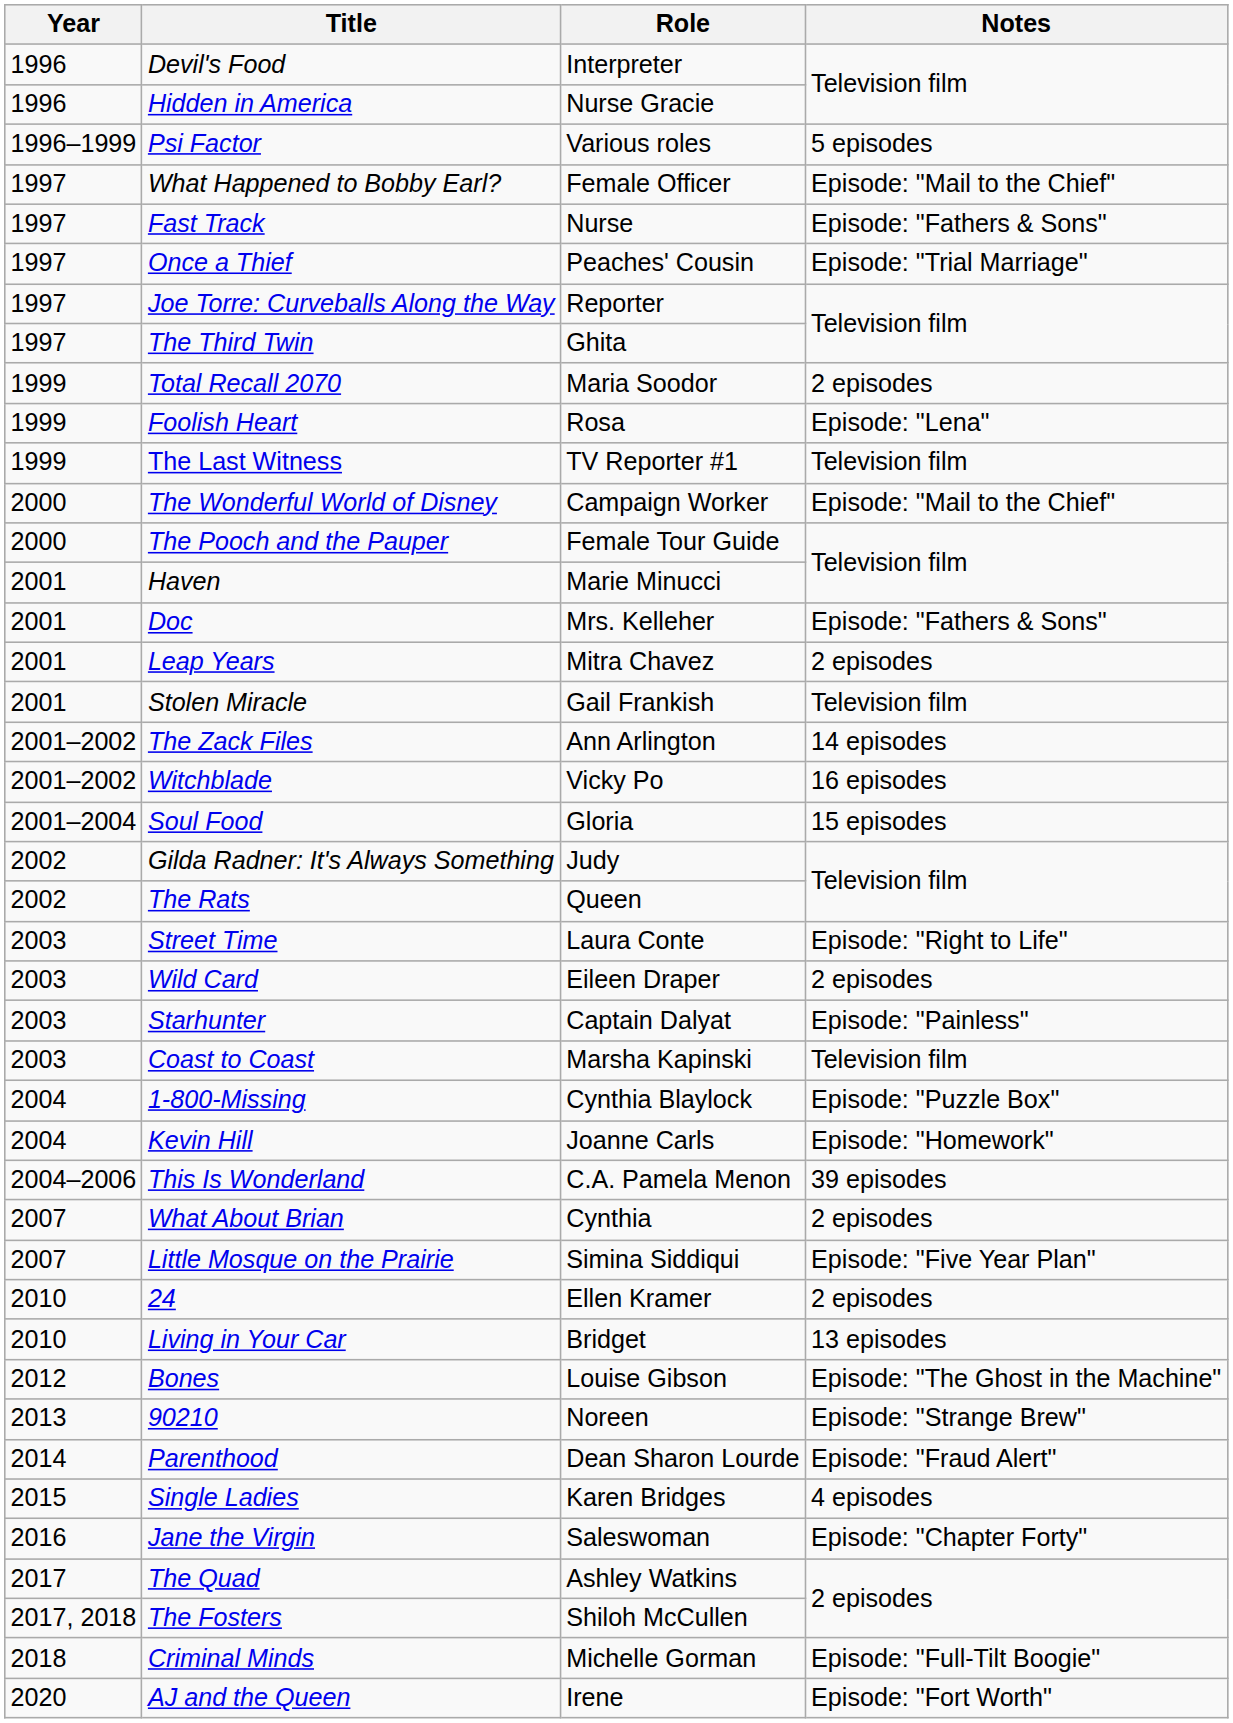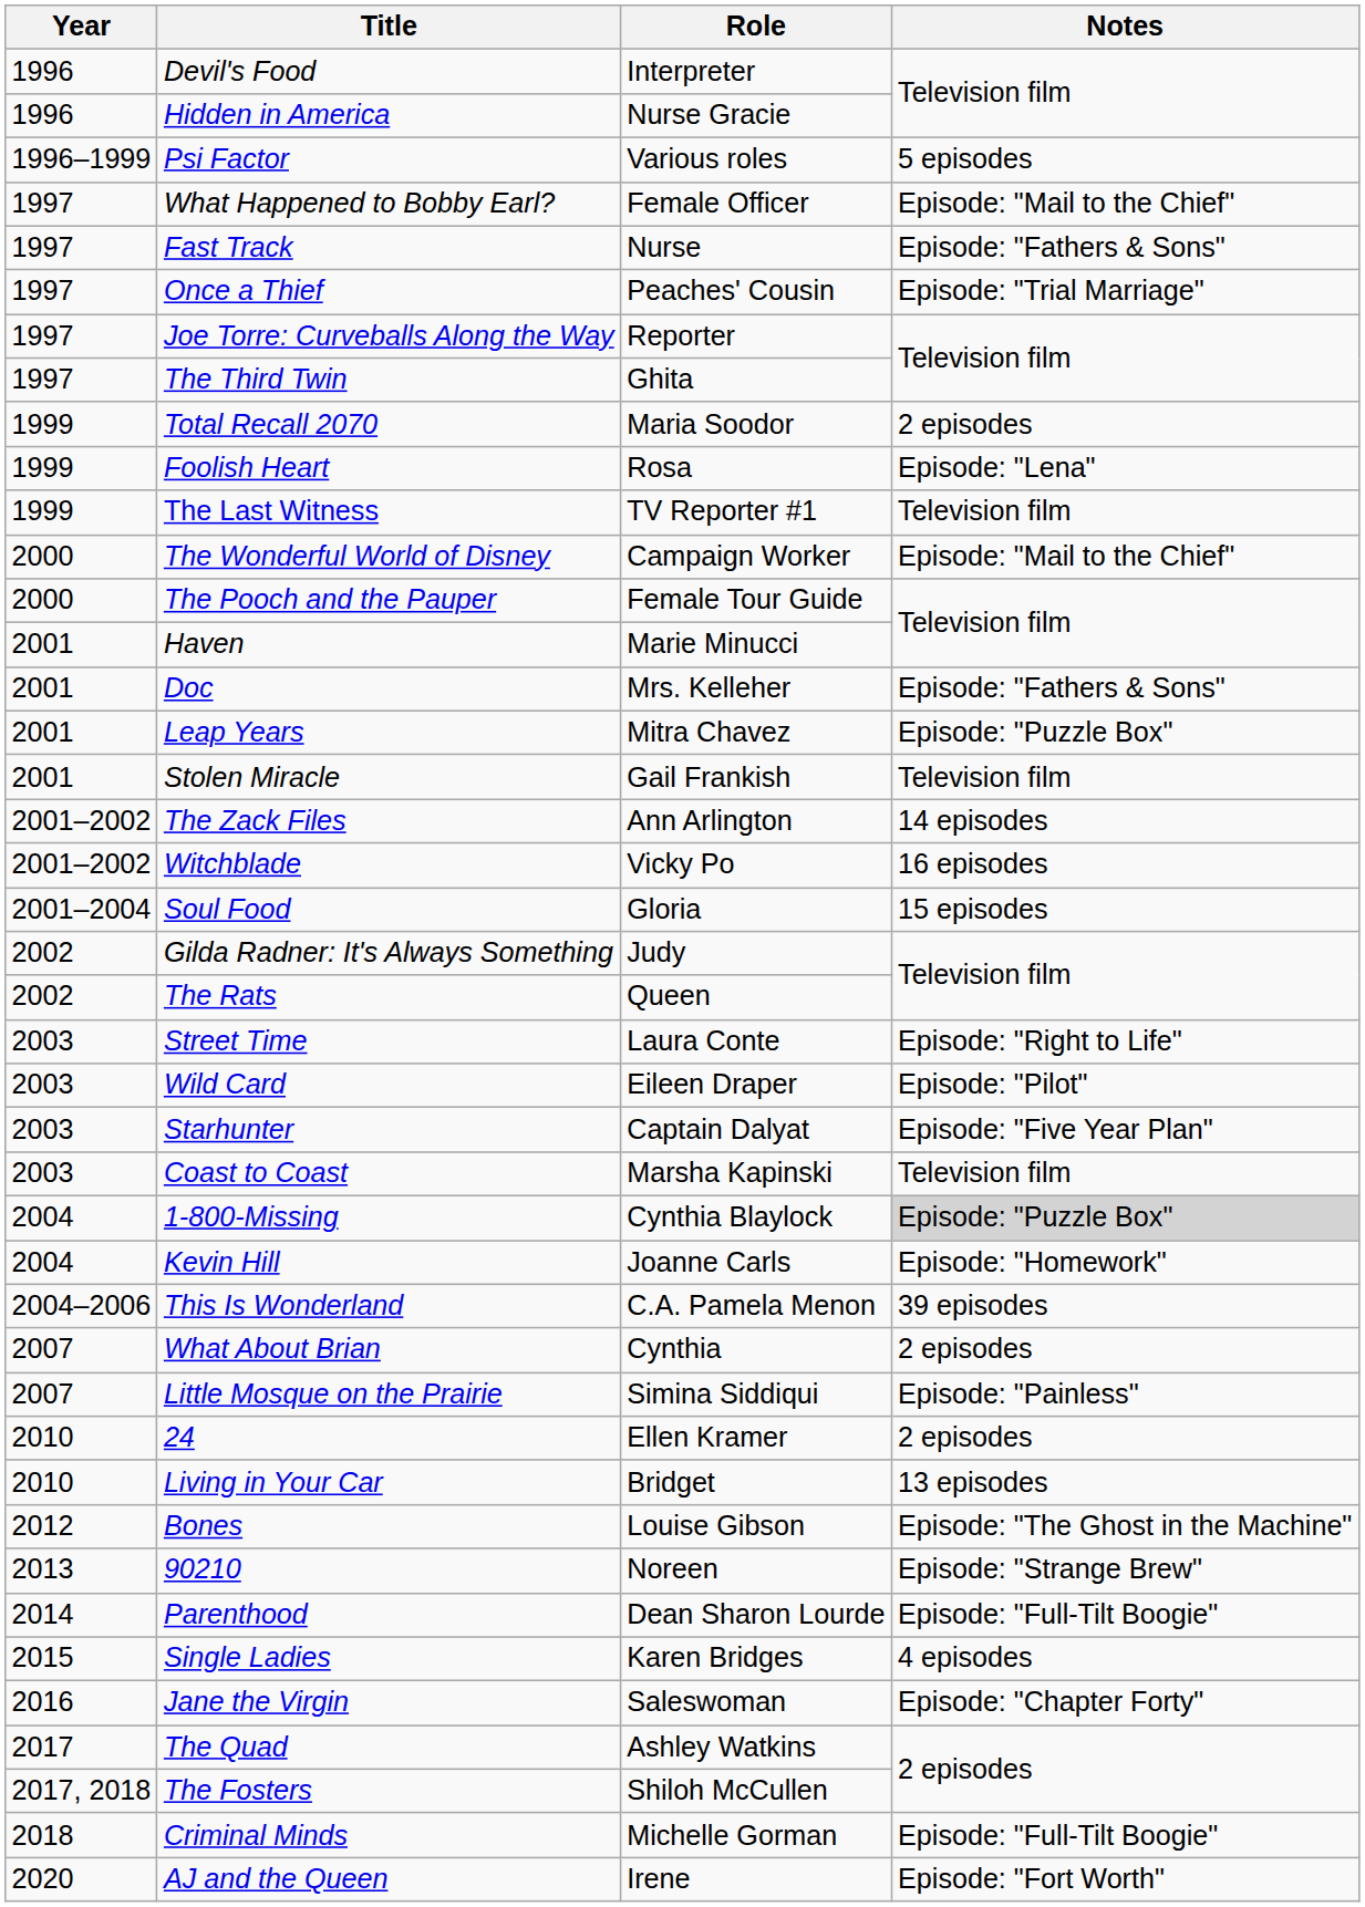Leap Years | Notes: 2 episodes -> Episode: "Puzzle Box"
Wild Card | Notes: 2 episodes -> Episode: "Pilot"
Starhunter | Notes: Episode: "Painless" -> Episode: "Five Year Plan"
1-800-Missing | Notes: no background -> lightgrey background
Little Mosque on the Prairie | Notes: Episode: "Five Year Plan" -> Episode: "Painless"
Parenthood | Notes: Episode: "Fraud Alert" -> Episode: "Full-Tilt Boogie"
